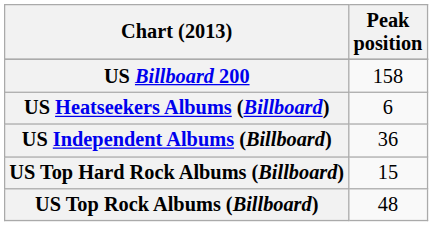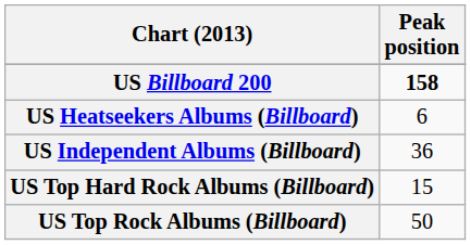US Billboard 200 | Peak position: normal -> bold
US Top Rock Albums (Billboard) | Peak position: 48 -> 50
